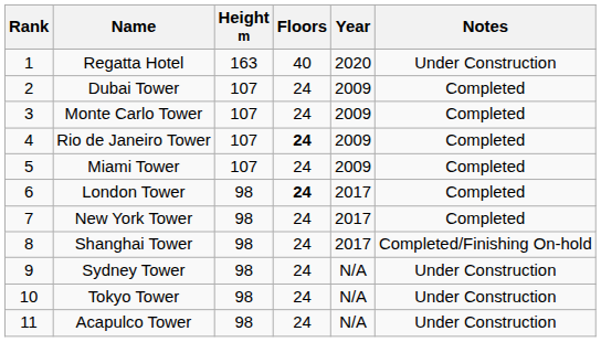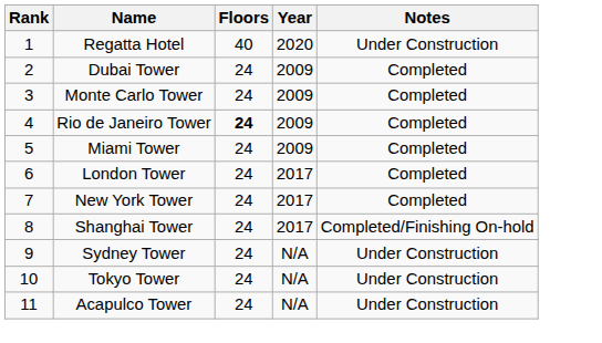- column: Height m | 163 | 107 | 107 | 107 | 107 | 98 | 98 | 98 | 98 | 98 | 98
London Tower | Floors: bold -> normal
